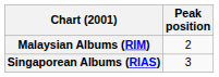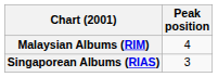Malaysian Albums (RIM) | Peak position: 2 -> 4
